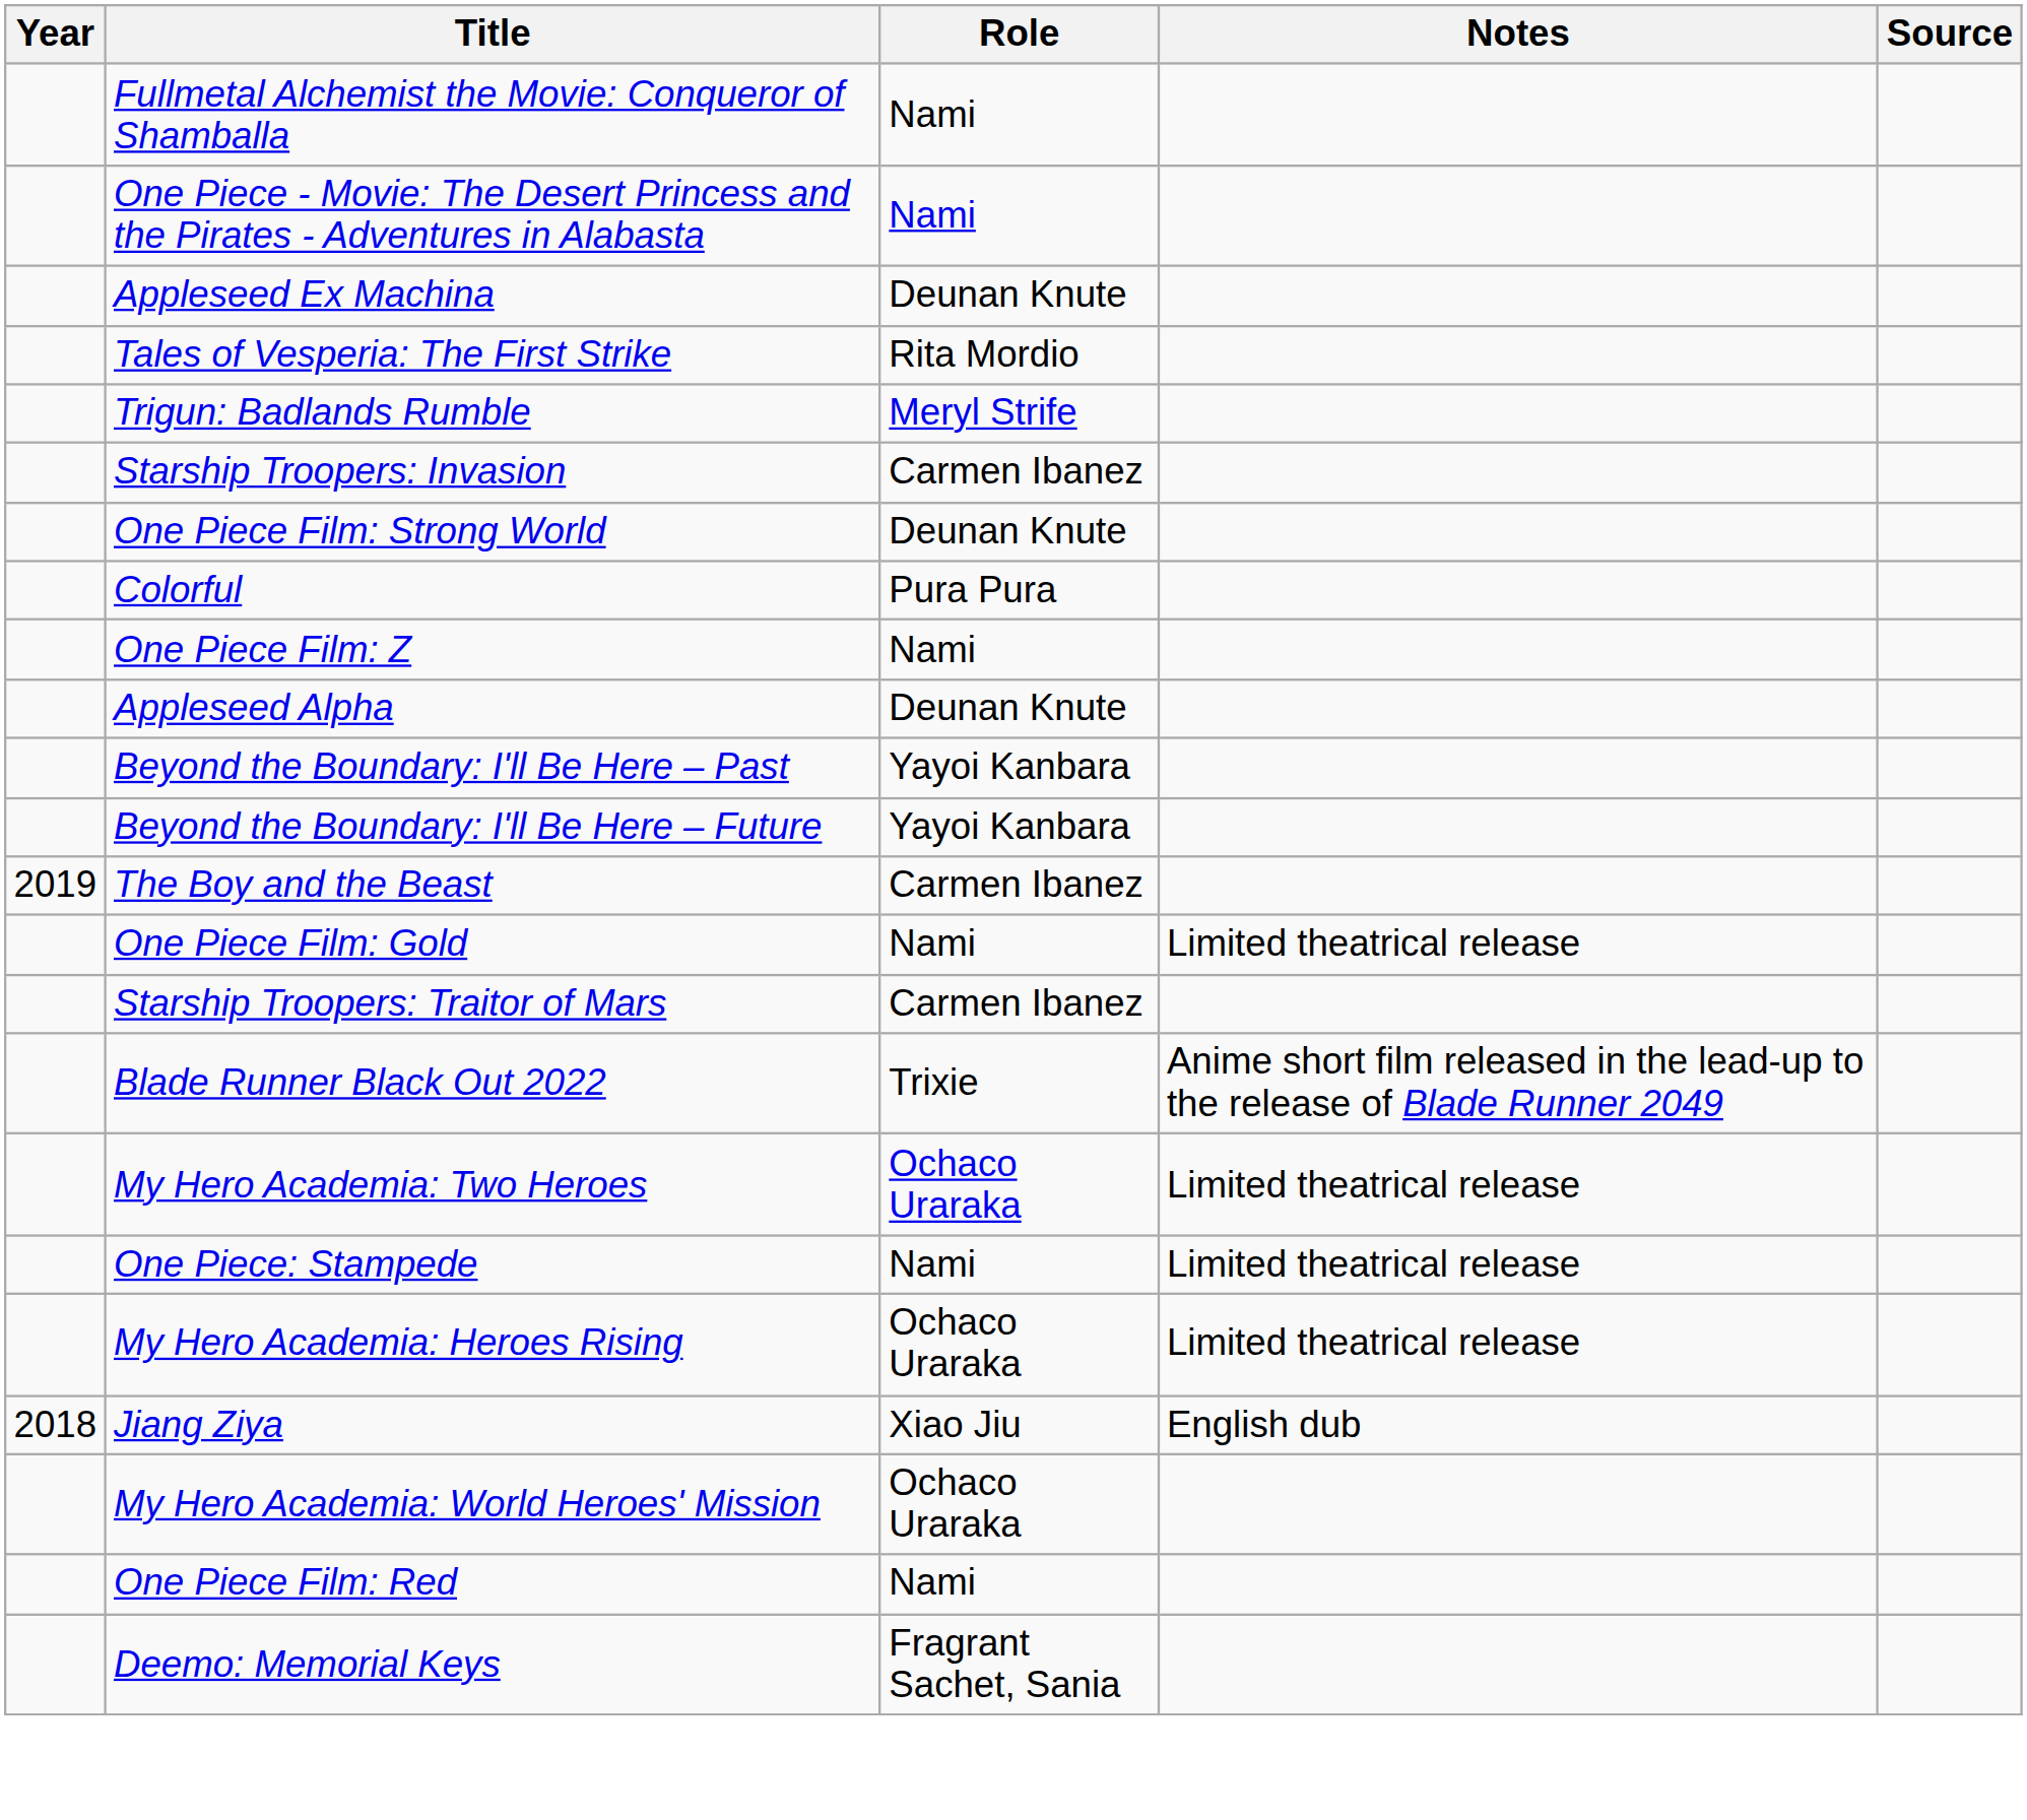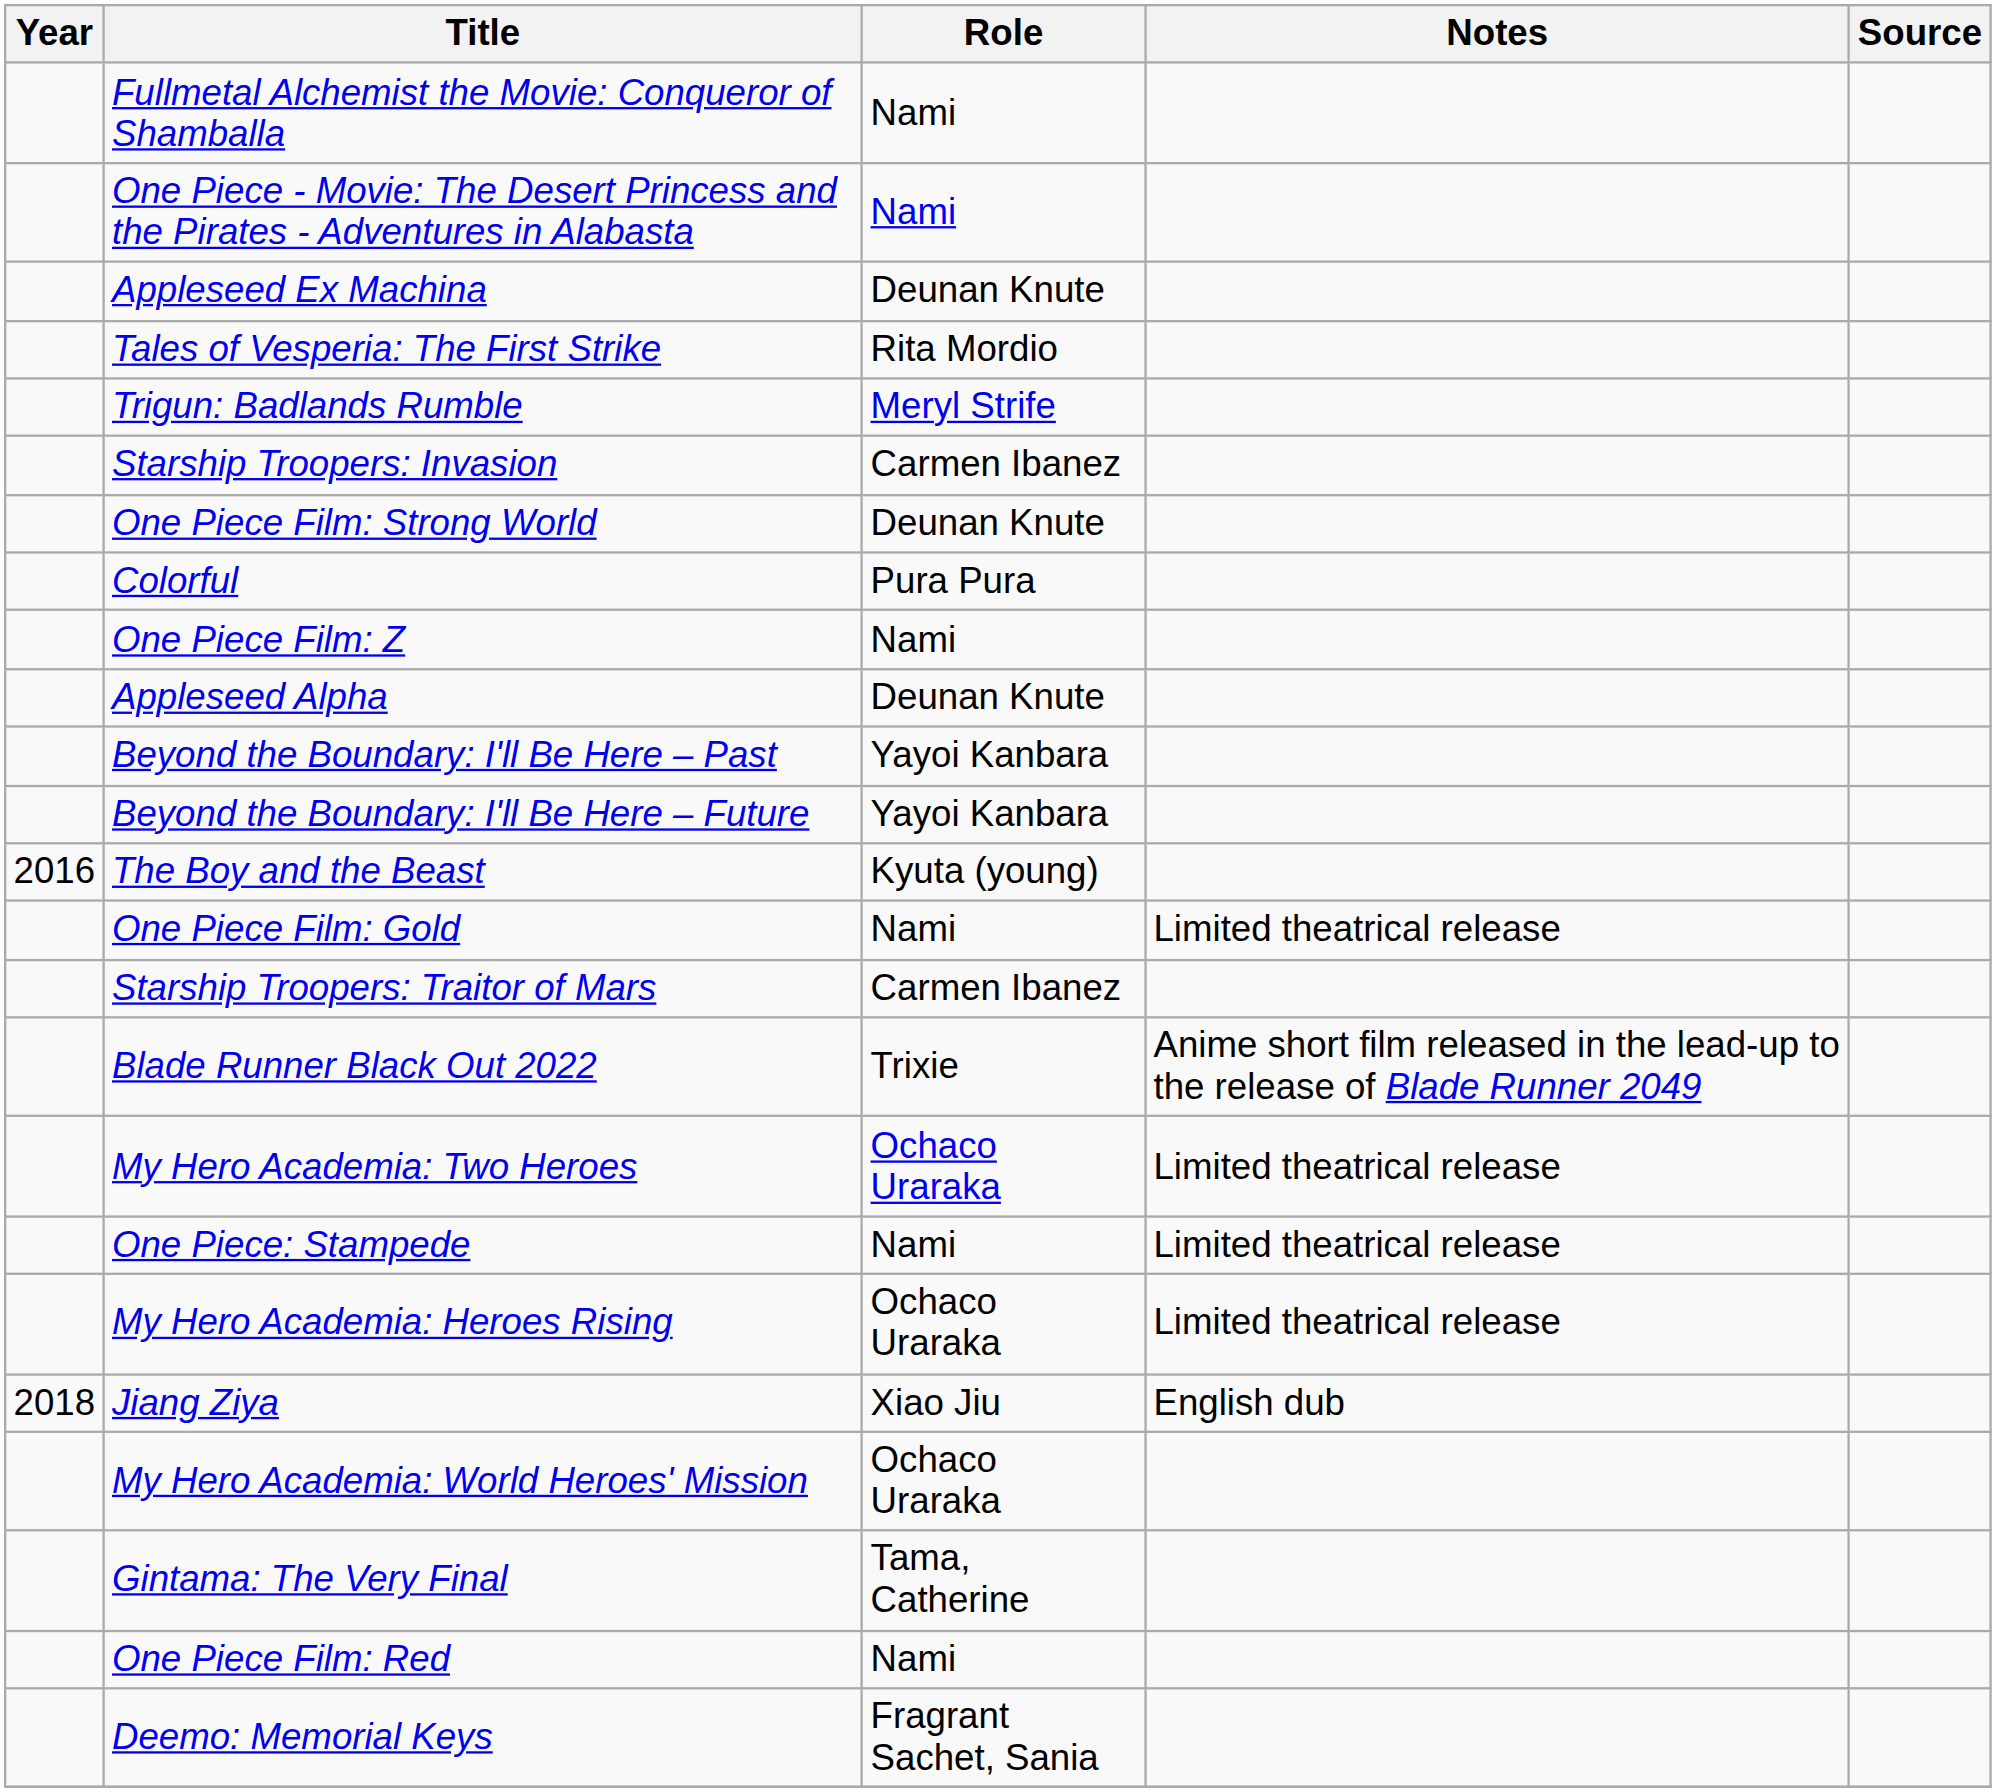The Boy and the Beast | Year: 2019 -> 2016
The Boy and the Beast | Role: Carmen Ibanez -> Kyuta (young)
+ row: Gintama: The Very Final | Tama, Catherine
